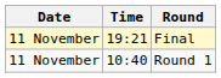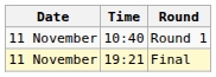rows swapped: Round 1 <-> Final
